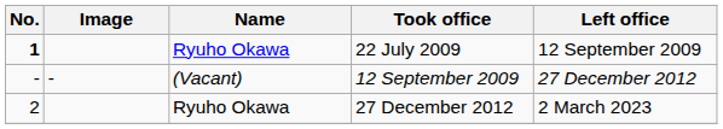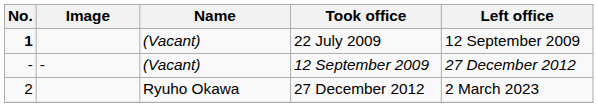22 July 2009 | Name: Ryuho Okawa -> (Vacant)
